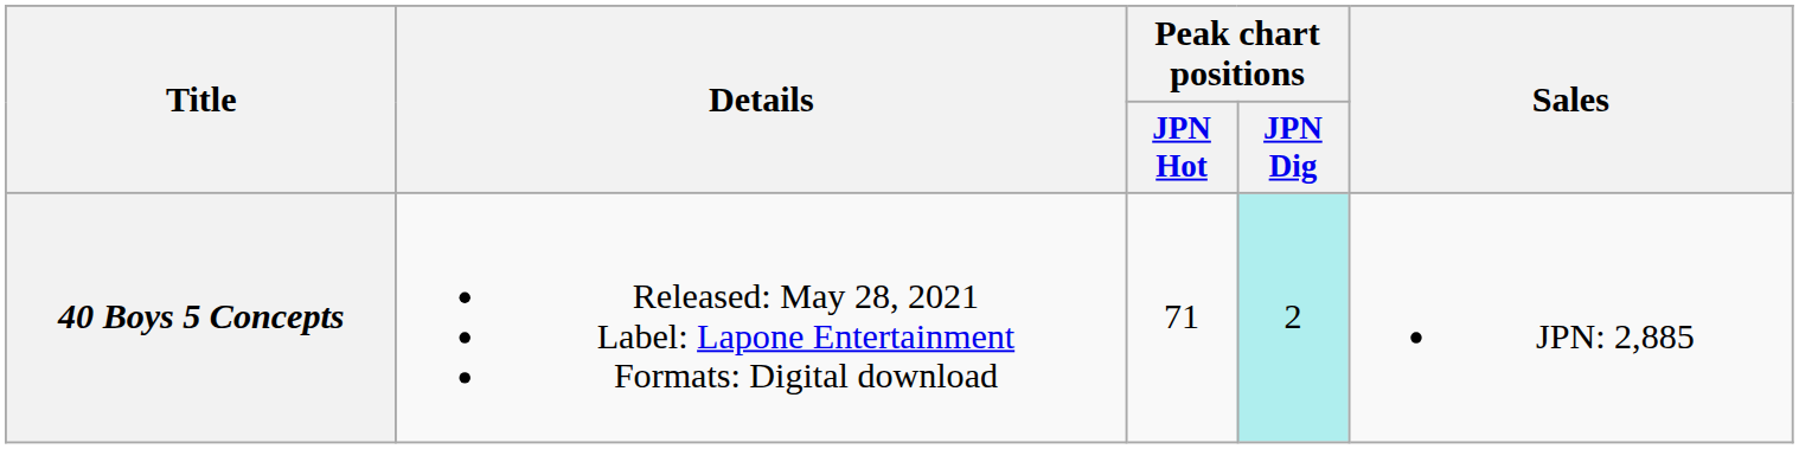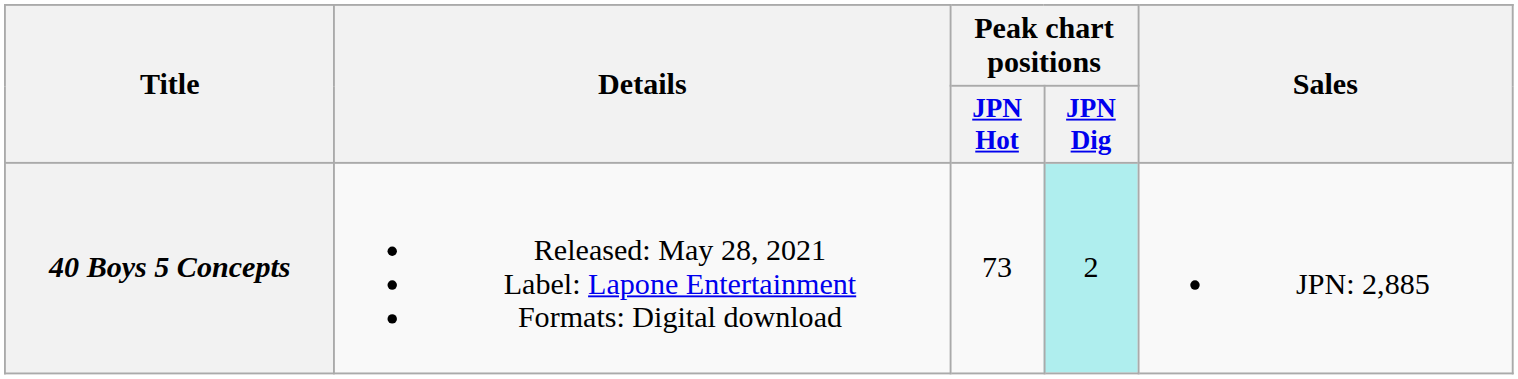40 Boys 5 Concepts | Peak chart positions / JPN Hot: 71 -> 73
